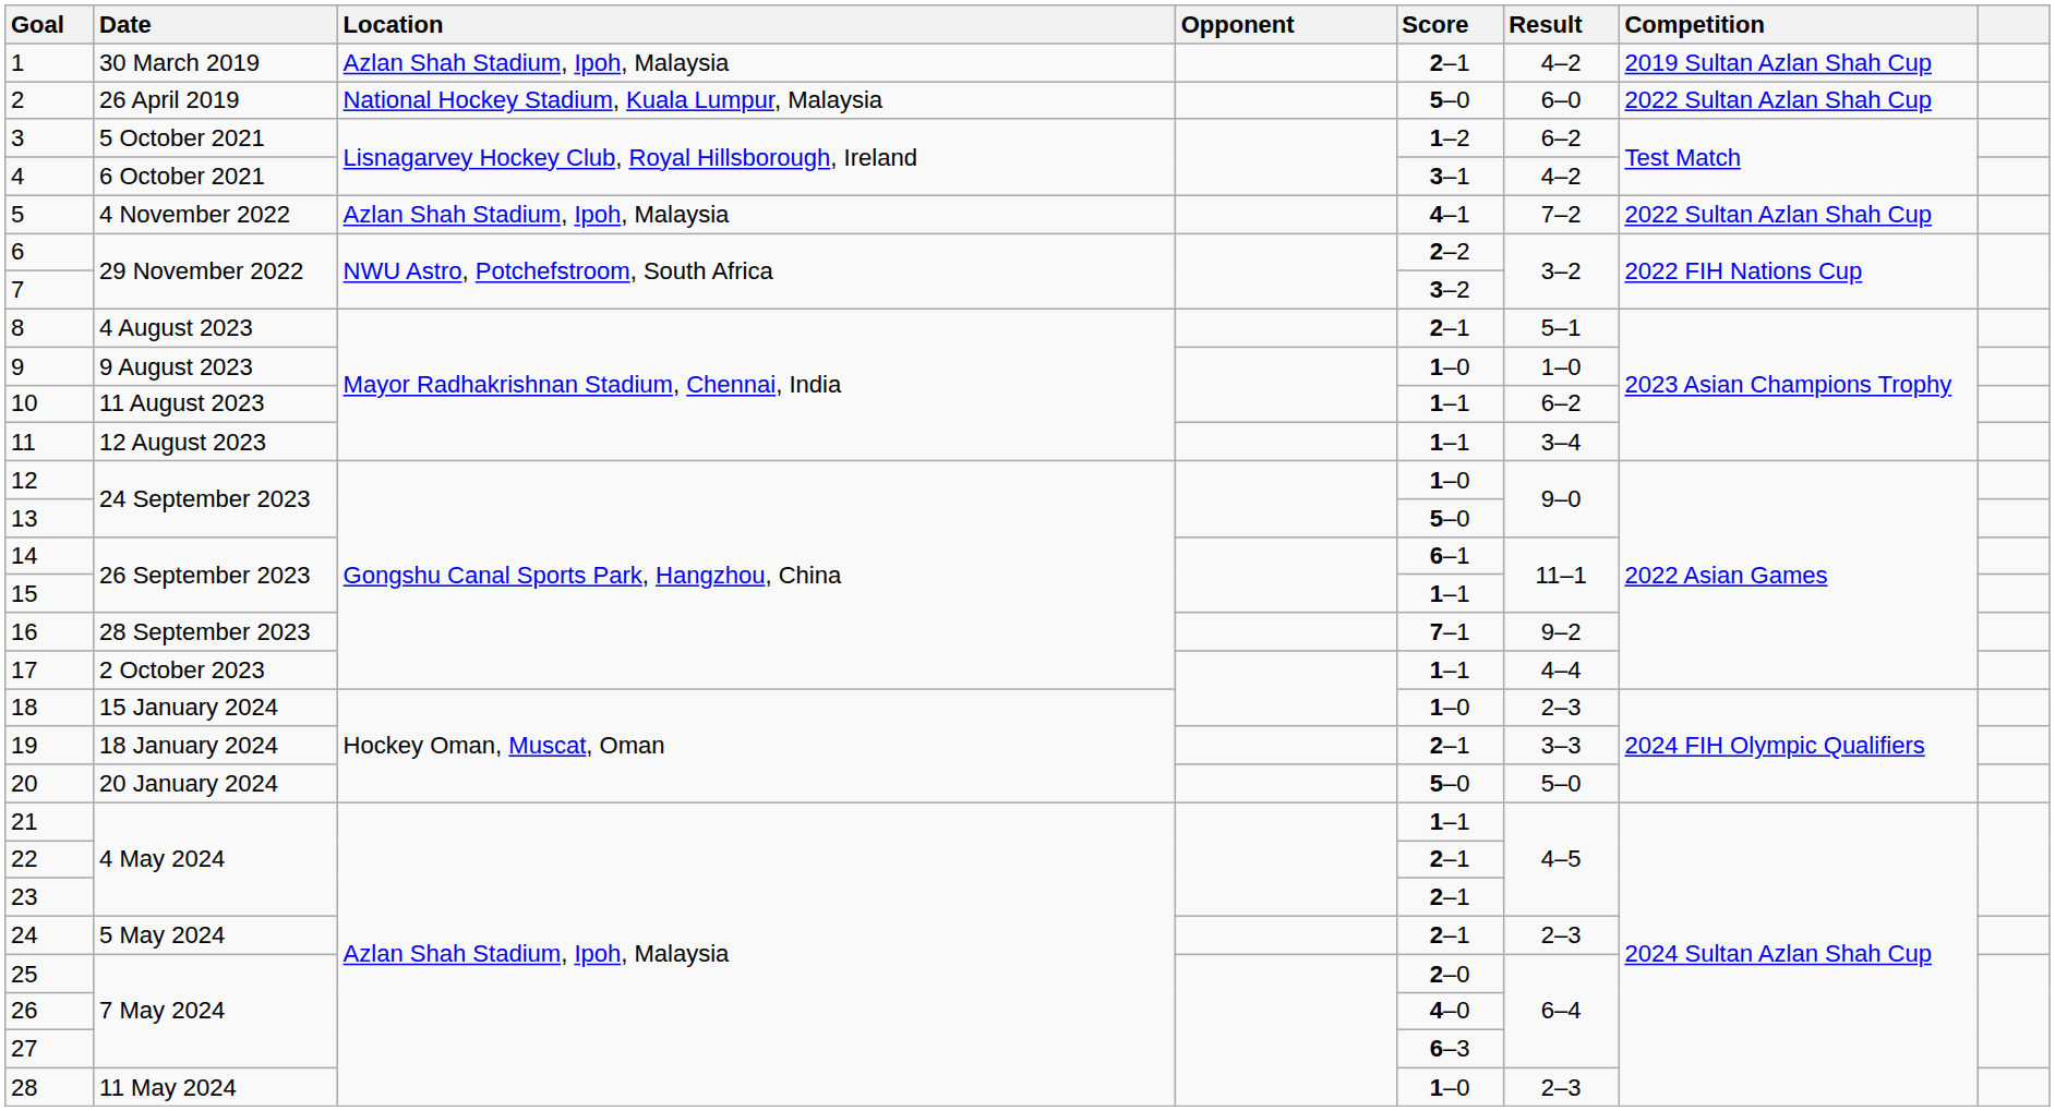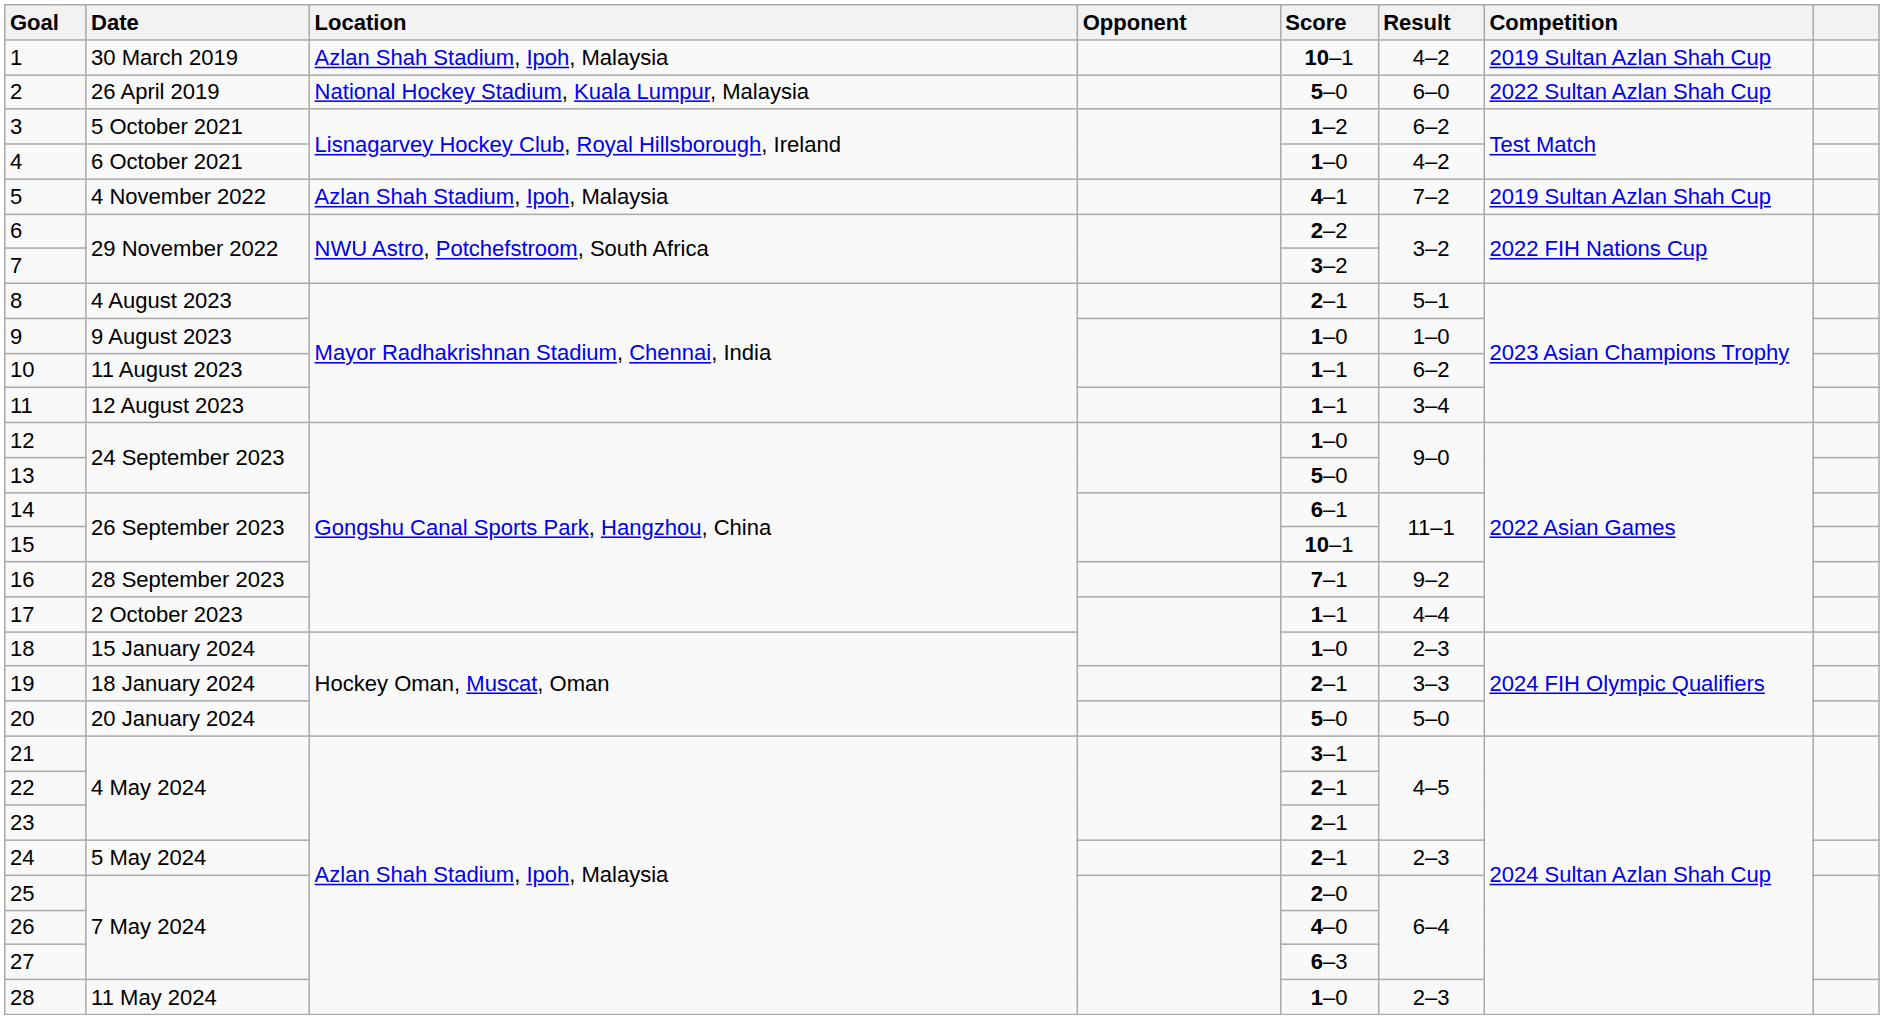1 | Score: 2–1 -> 10–1
4 | Score: 3–1 -> 1–0
5 | Competition: 2022 Sultan Azlan Shah Cup -> 2019 Sultan Azlan Shah Cup
15 | Score: 1–1 -> 10–1
21 | Score: 1–1 -> 3–1
